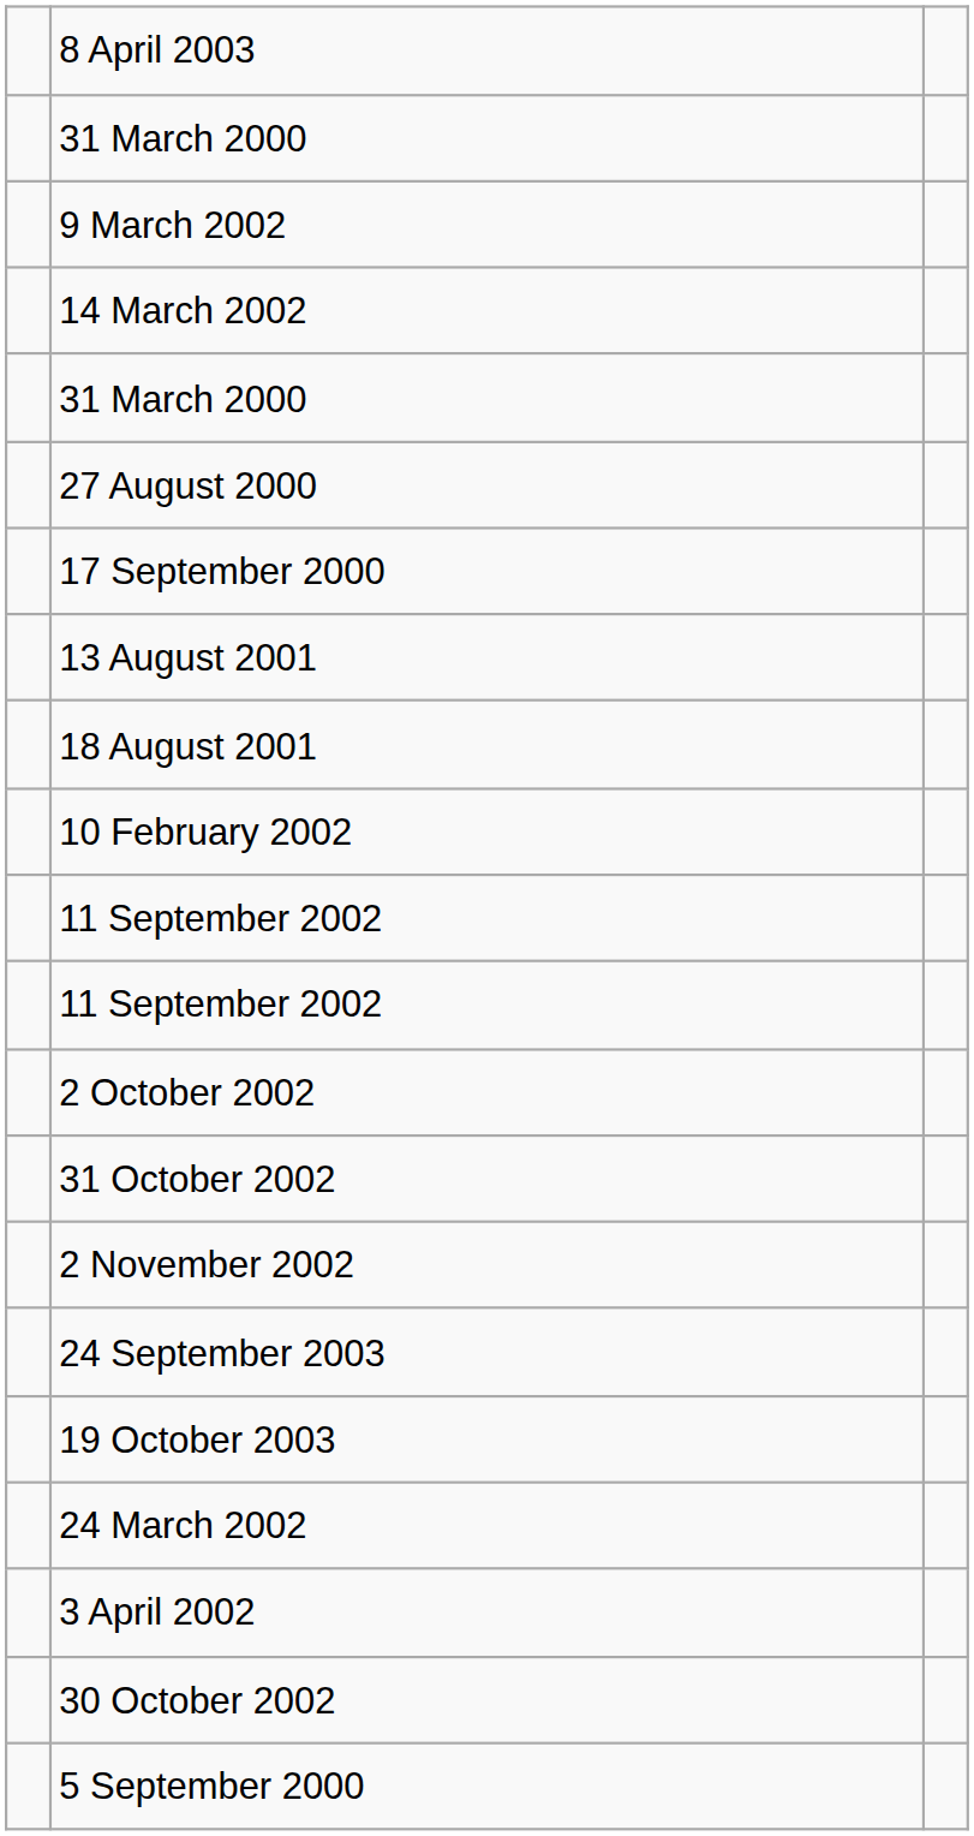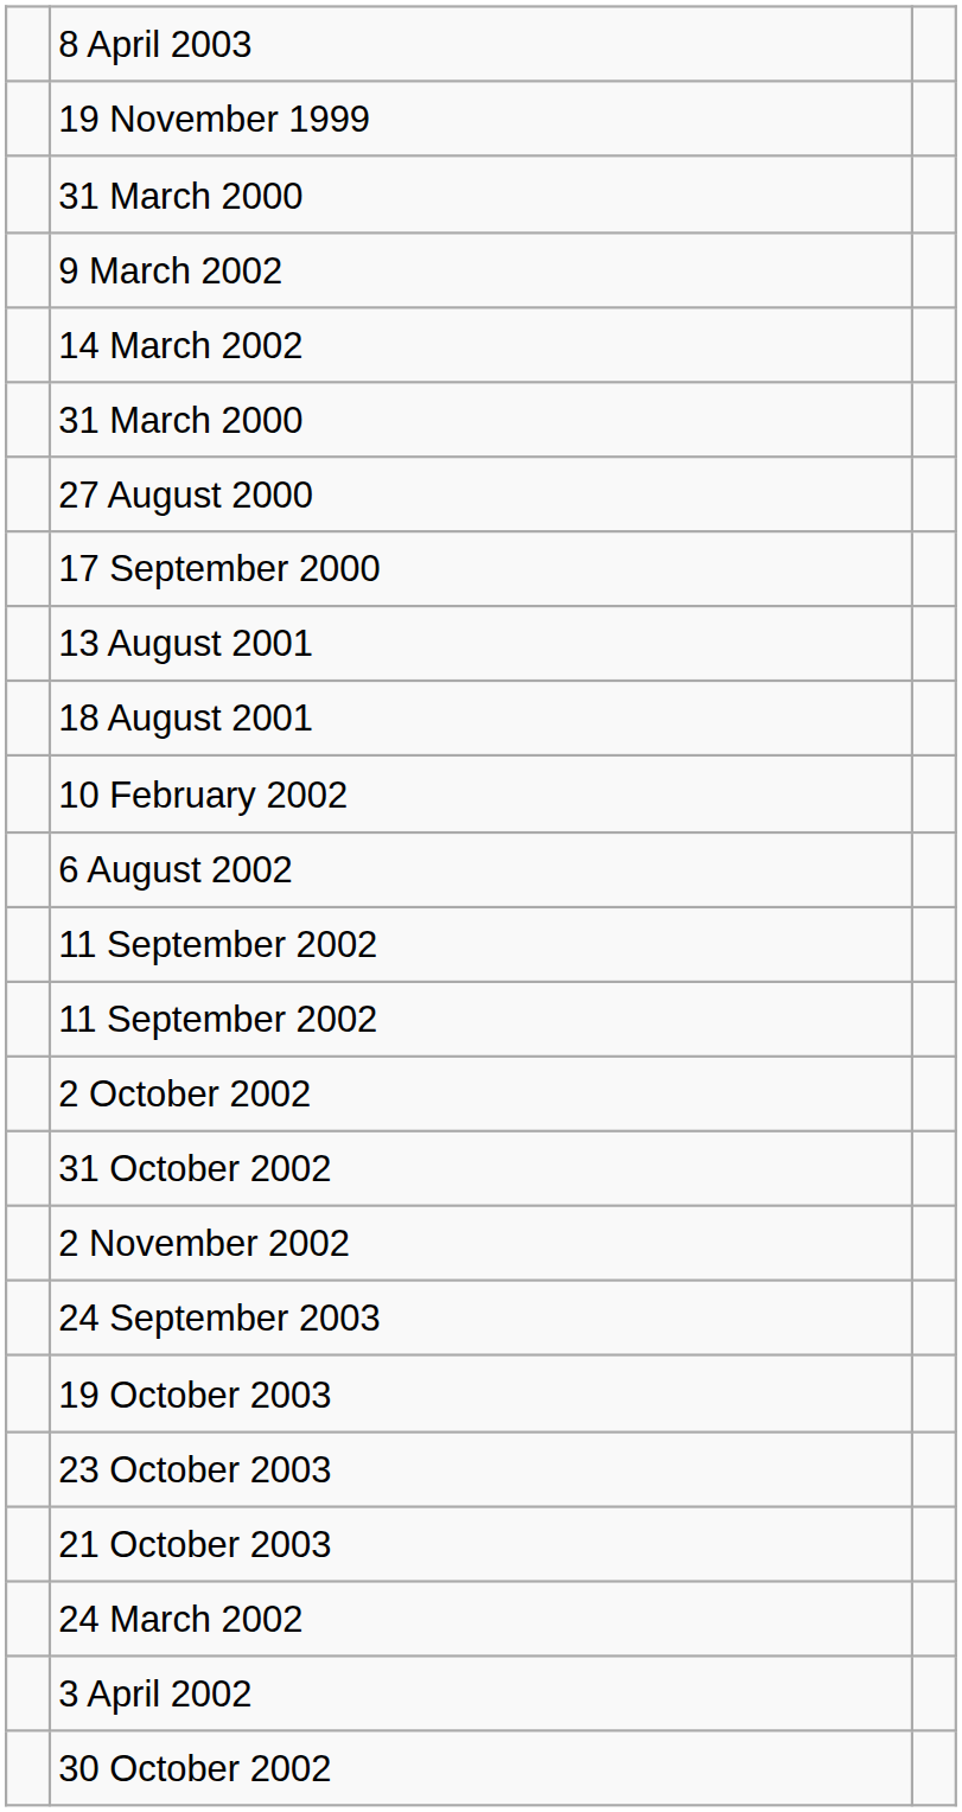+ row: 19 November 1999
+ row: 6 August 2002
+ row: 23 October 2003
+ row: 21 October 2003
- row: 5 September 2000
